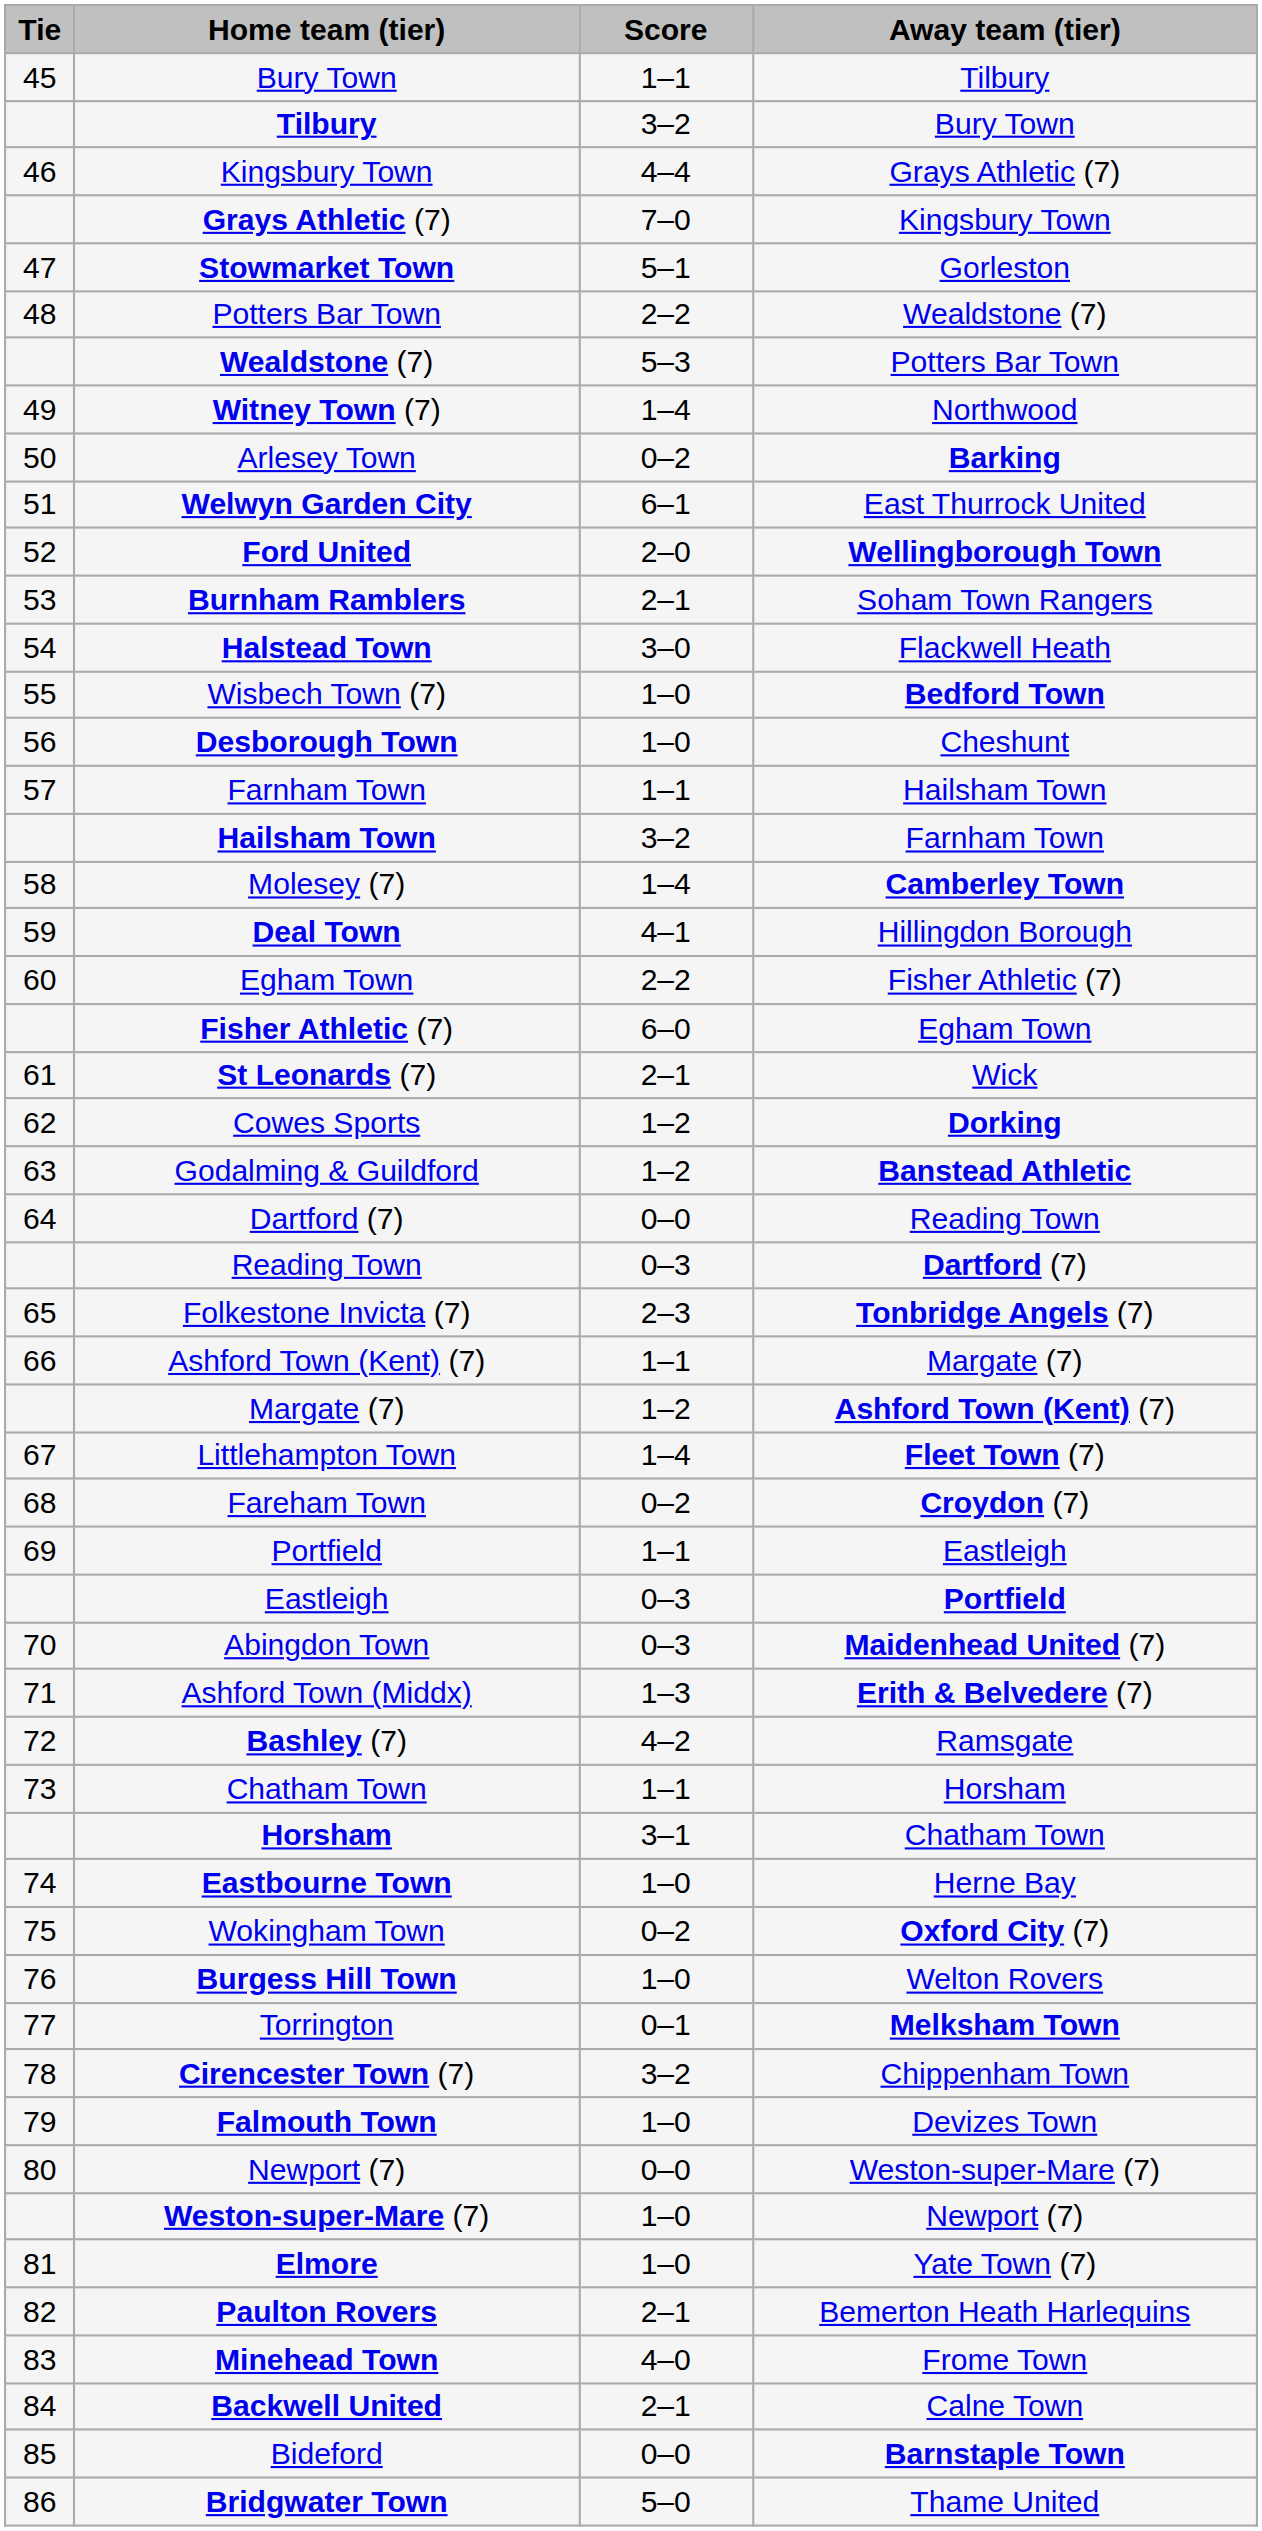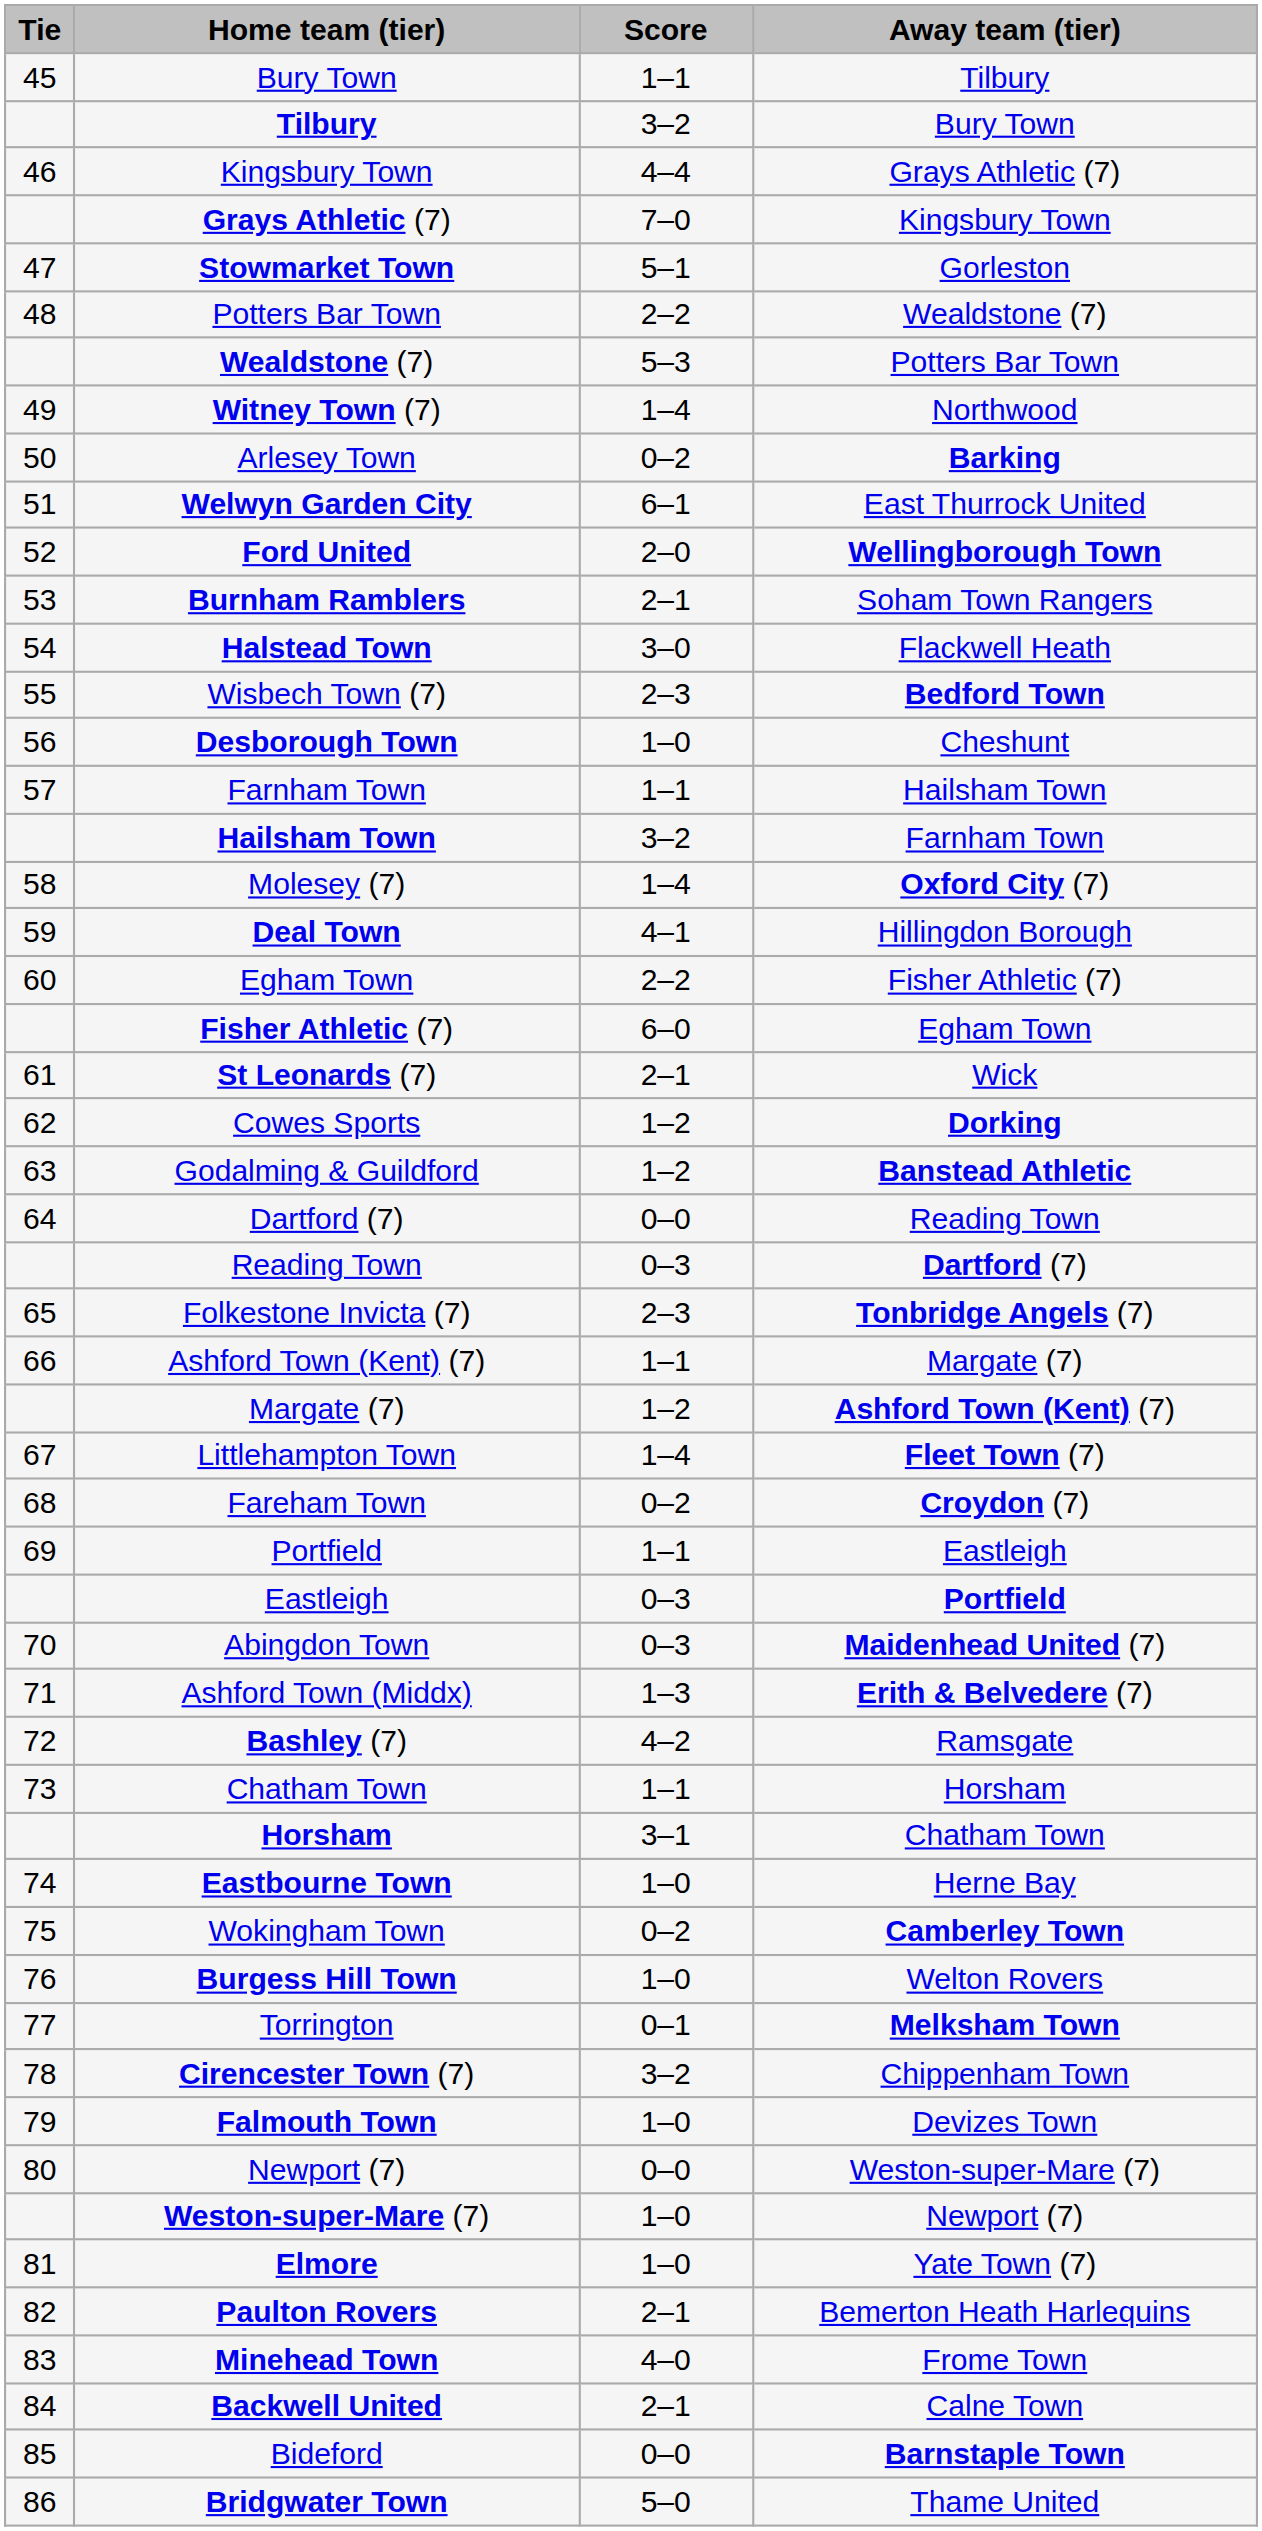Wisbech Town (7) | Score: 1–0 -> 2–3
Molesey (7) | Away team (tier): Camberley Town -> Oxford City (7)
Wokingham Town | Away team (tier): Oxford City (7) -> Camberley Town
